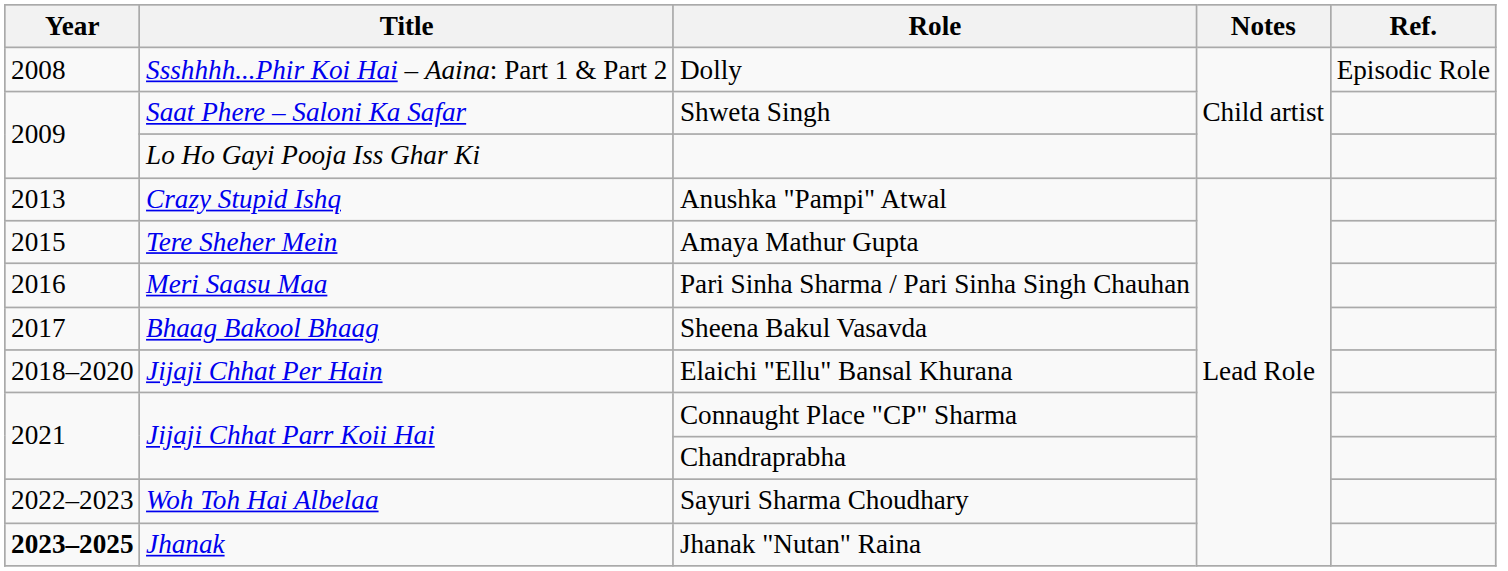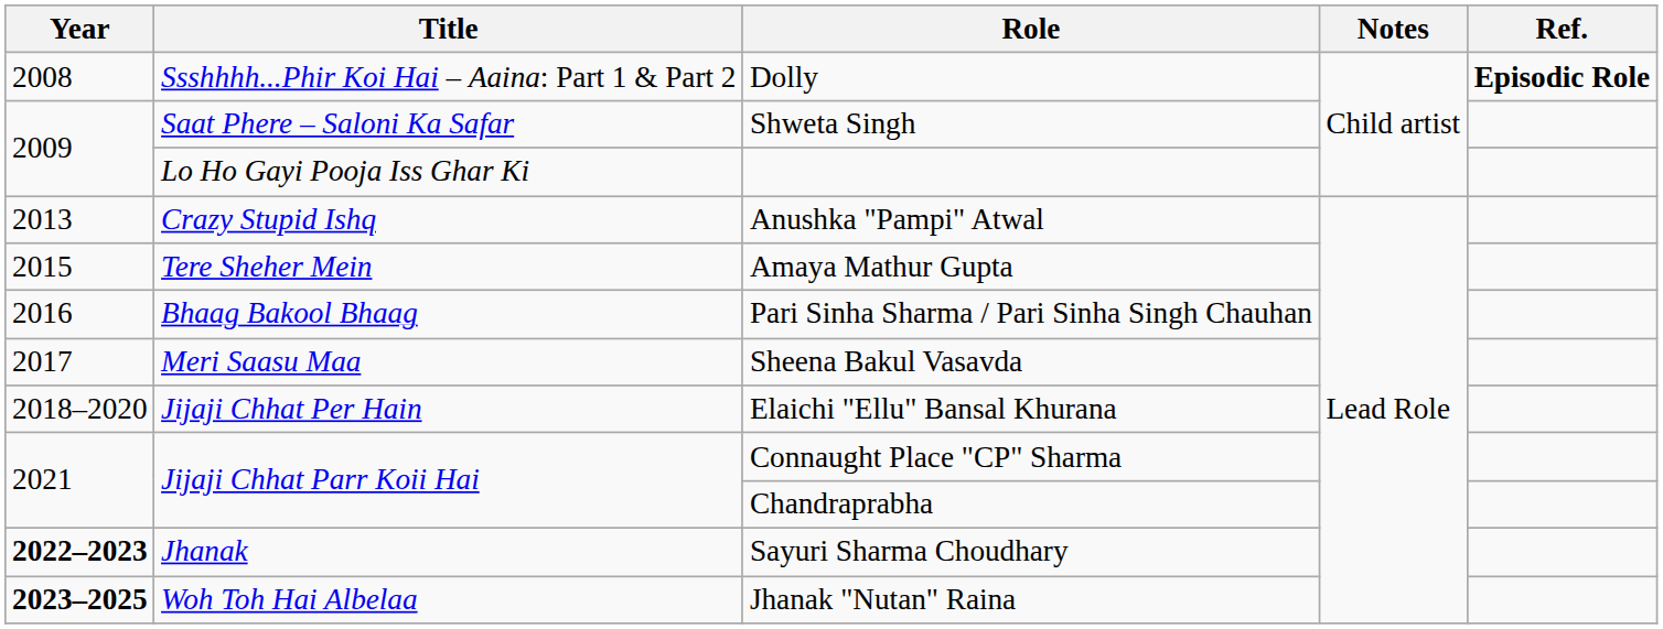Dolly | Ref.: normal -> bold
Pari Sinha Sharma / Pari Sinha Singh Chauhan | Title: Meri Saasu Maa -> Bhaag Bakool Bhaag
Sheena Bakul Vasavda | Title: Bhaag Bakool Bhaag -> Meri Saasu Maa
Sayuri Sharma Choudhary | Year: normal -> bold
Sayuri Sharma Choudhary | Title: Woh Toh Hai Albelaa -> Jhanak
Jhanak "Nutan" Raina | Title: Jhanak -> Woh Toh Hai Albelaa
